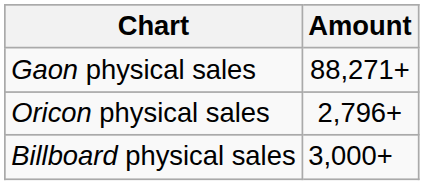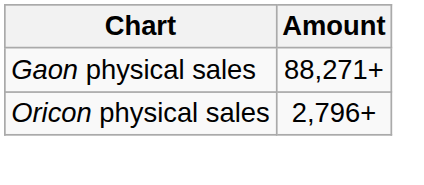- row: Billboard physical sales | 3,000+
